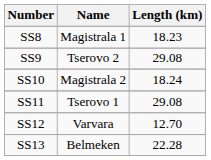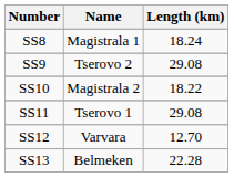SS8 | Length (km): 18.23 -> 18.24
SS10 | Length (km): 18.24 -> 18.22
